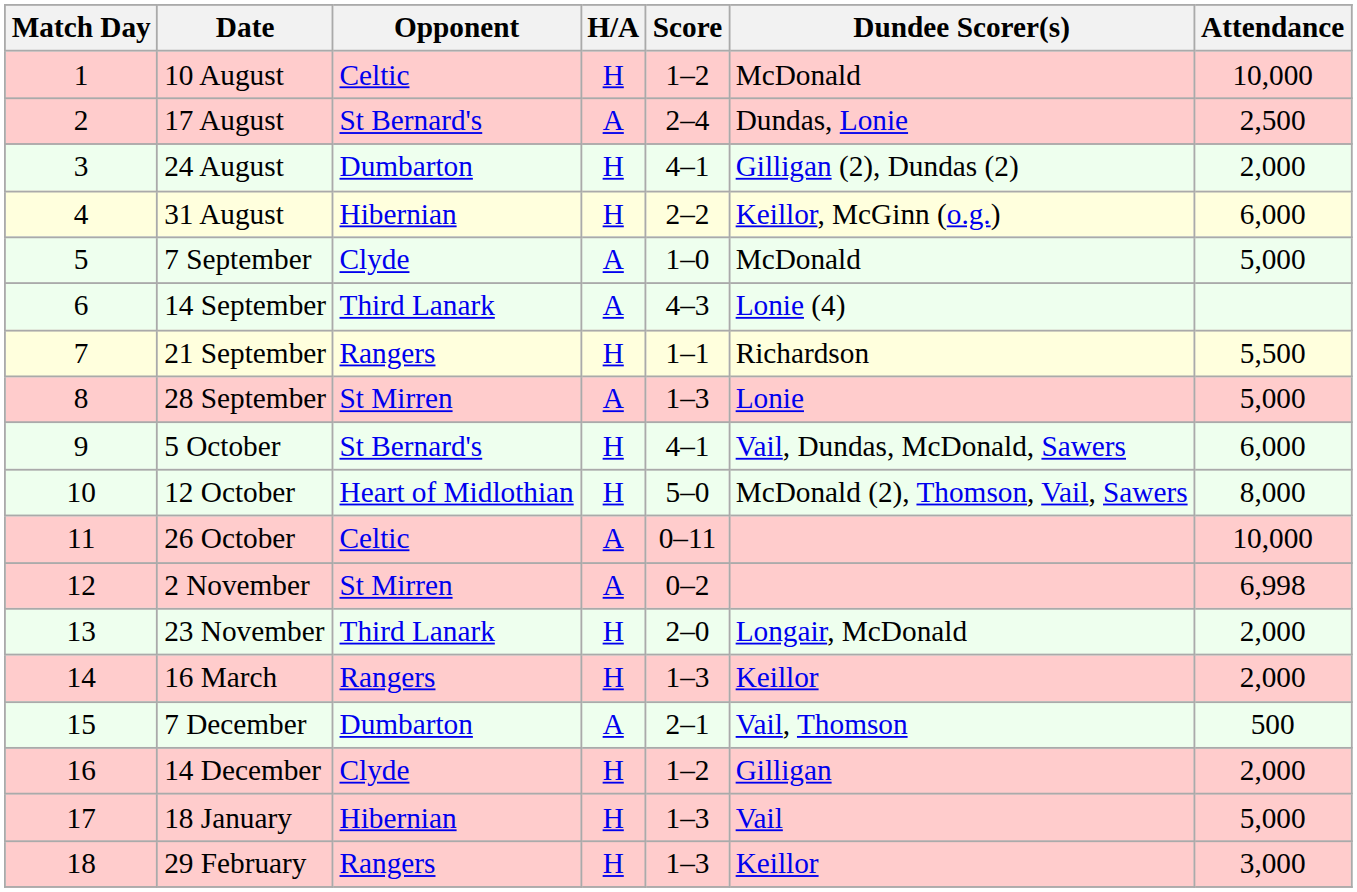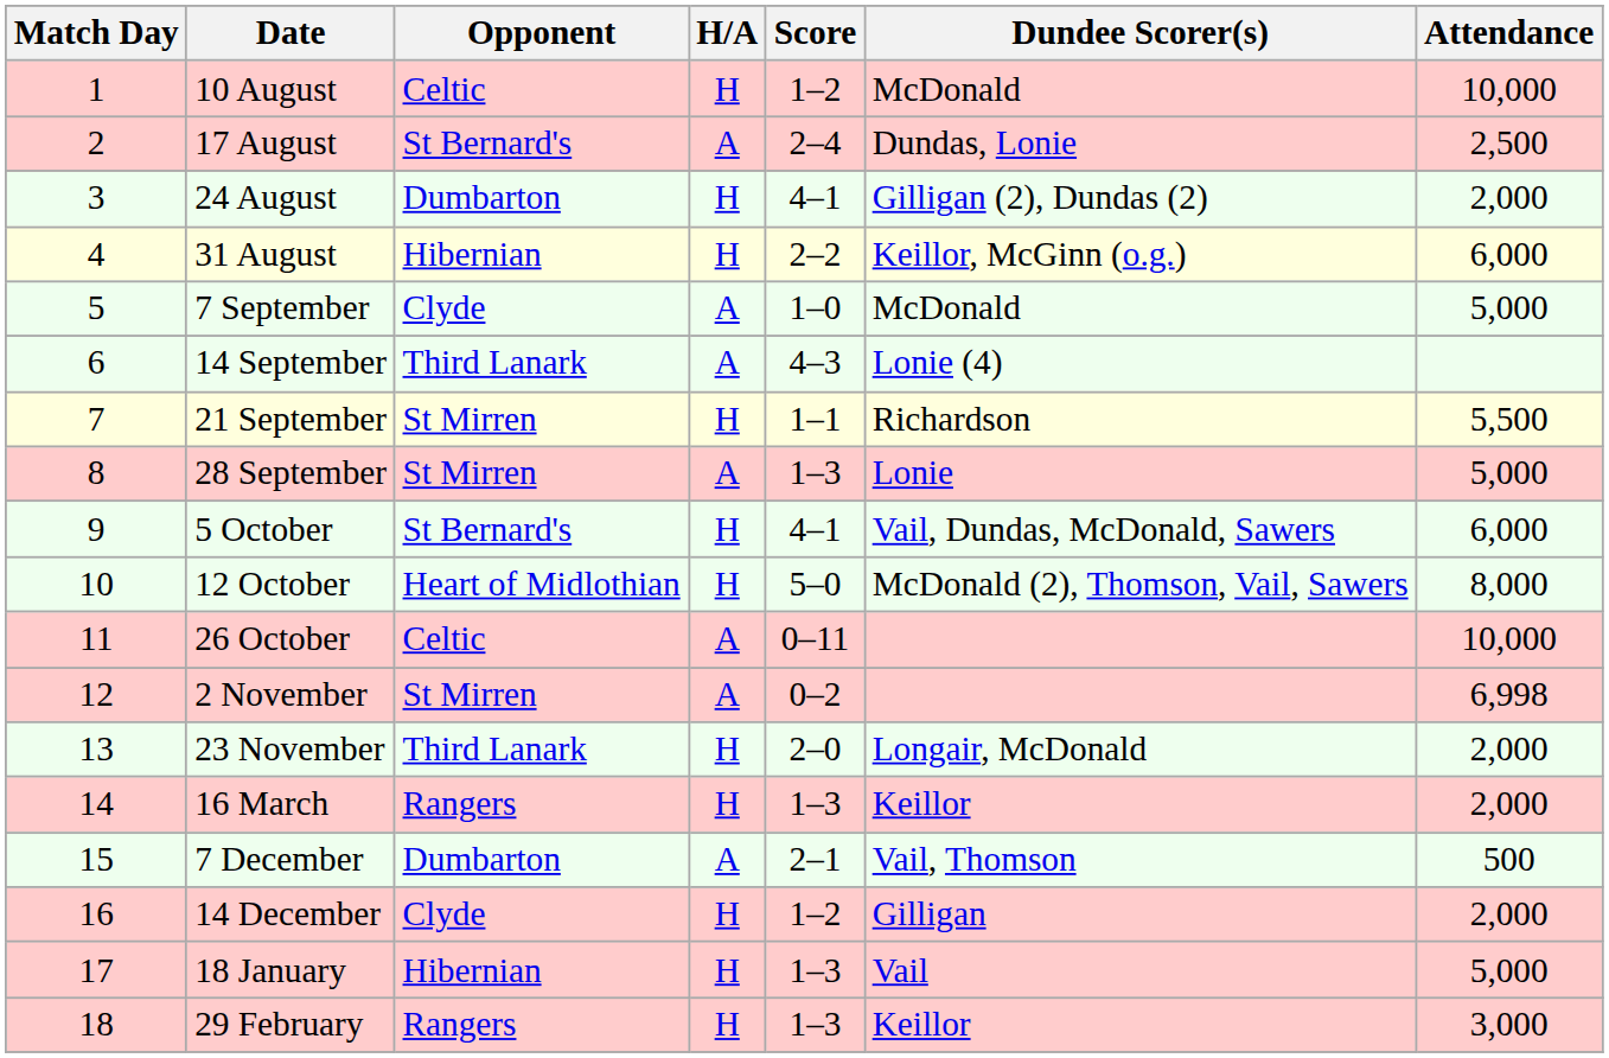21 September | Opponent: Rangers -> St Mirren
